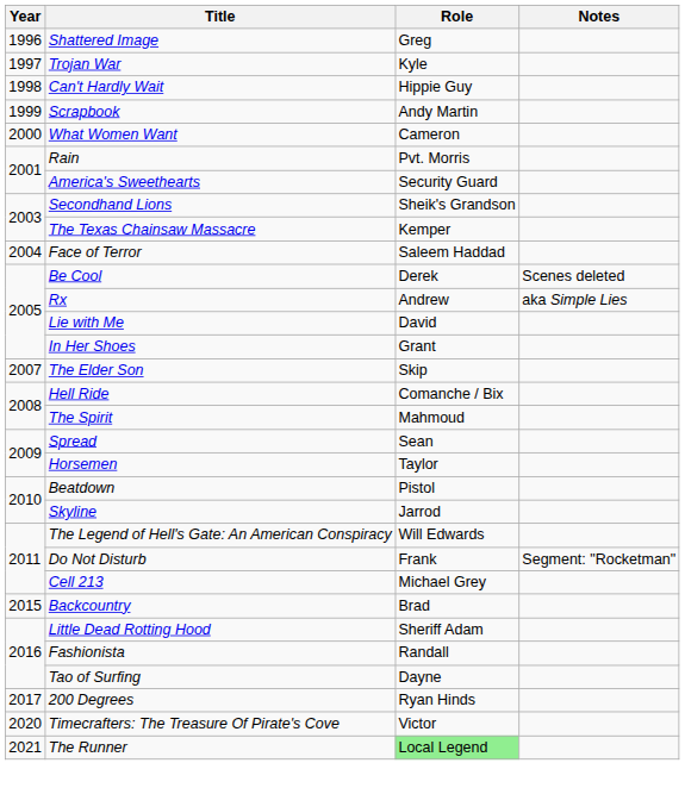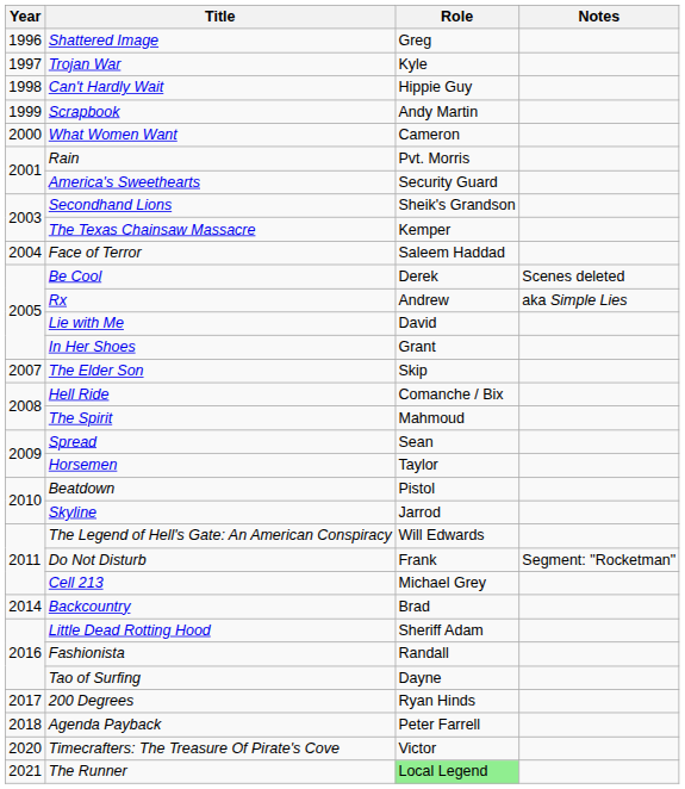Backcountry | Year: 2015 -> 2014
+ row: 2018 | Agenda Payback | Peter Farrell
